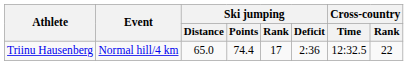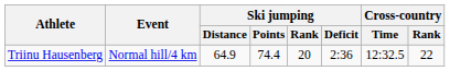Triinu Hausenberg | Ski jumping / Distance: 65.0 -> 64.9
Triinu Hausenberg | Ski jumping / Rank: 17 -> 20
